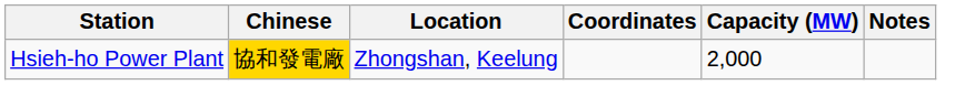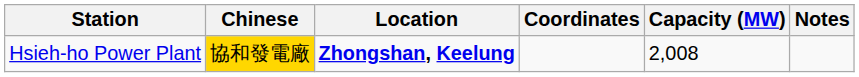Hsieh-ho Power Plant | Location: normal -> bold
Hsieh-ho Power Plant | Capacity (MW): 2,000 -> 2,008
